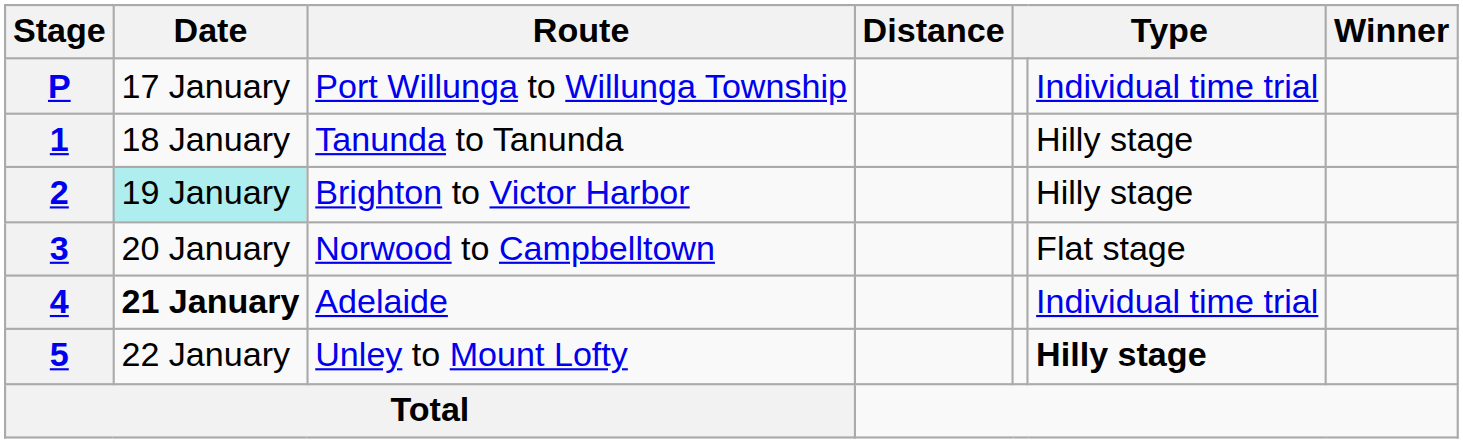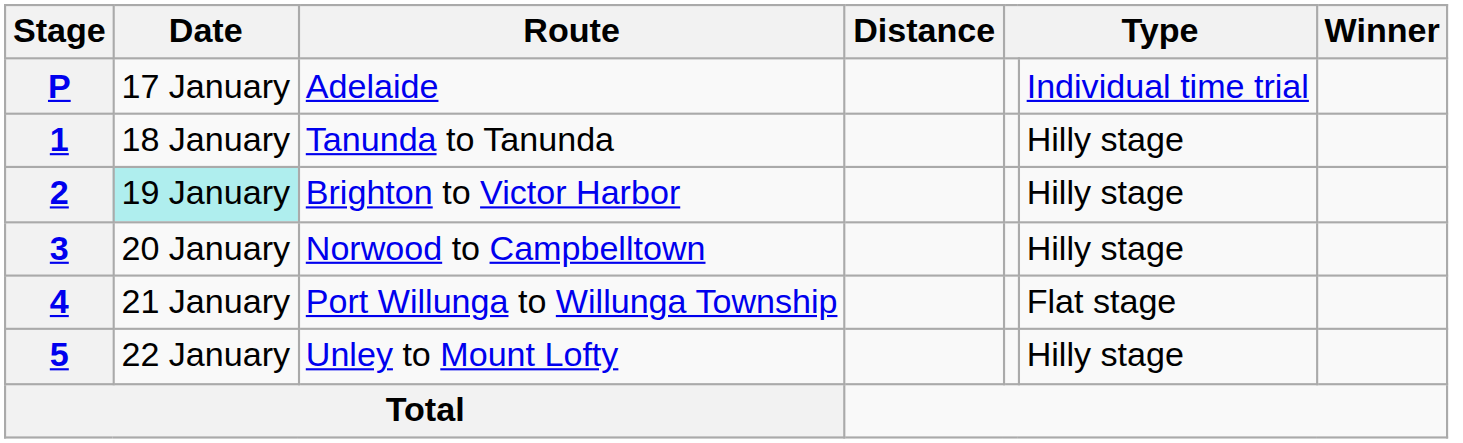P | Route: Port Willunga to Willunga Township -> Adelaide
3 | column 6: Flat stage -> Hilly stage
4 | Date: bold -> normal
4 | Route: Adelaide -> Port Willunga to Willunga Township
4 | column 6: Individual time trial -> Flat stage
5 | column 6: bold -> normal
